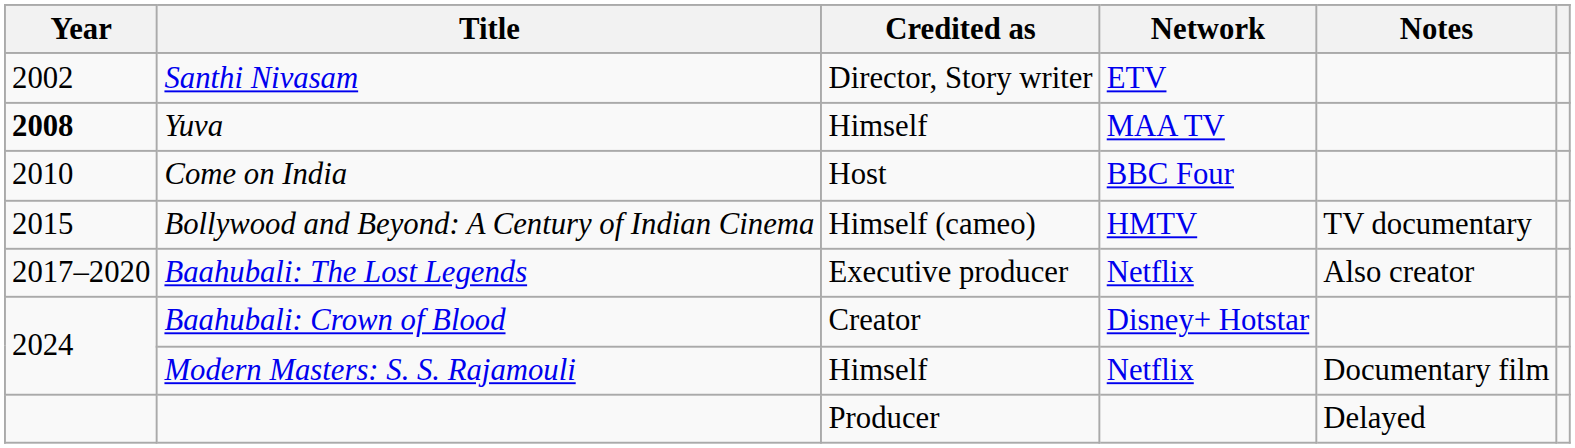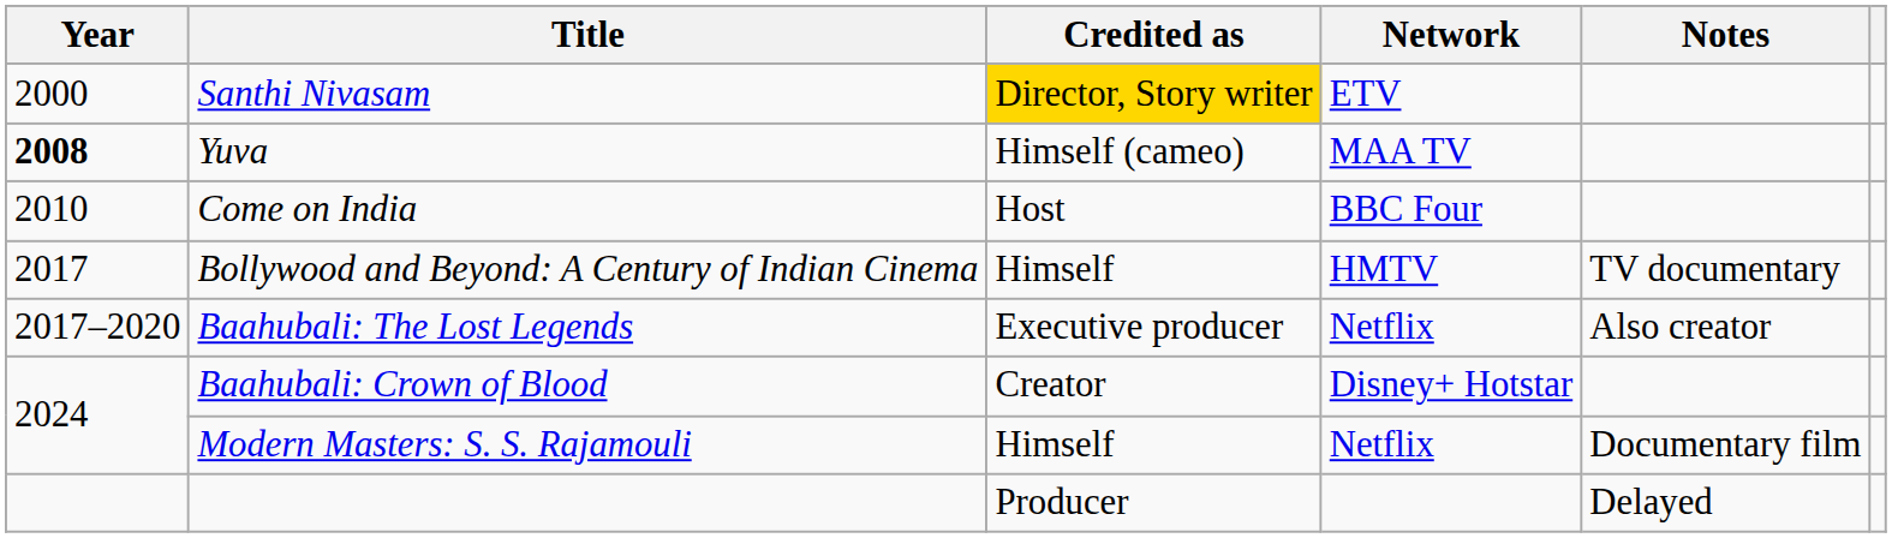Santhi Nivasam | Year: 2002 -> 2000
Santhi Nivasam | Credited as: no background -> gold background
Yuva | Credited as: Himself -> Himself (cameo)
Bollywood and Beyond: A Century of Indian Cinema | Year: 2015 -> 2017
Bollywood and Beyond: A Century of Indian Cinema | Credited as: Himself (cameo) -> Himself
